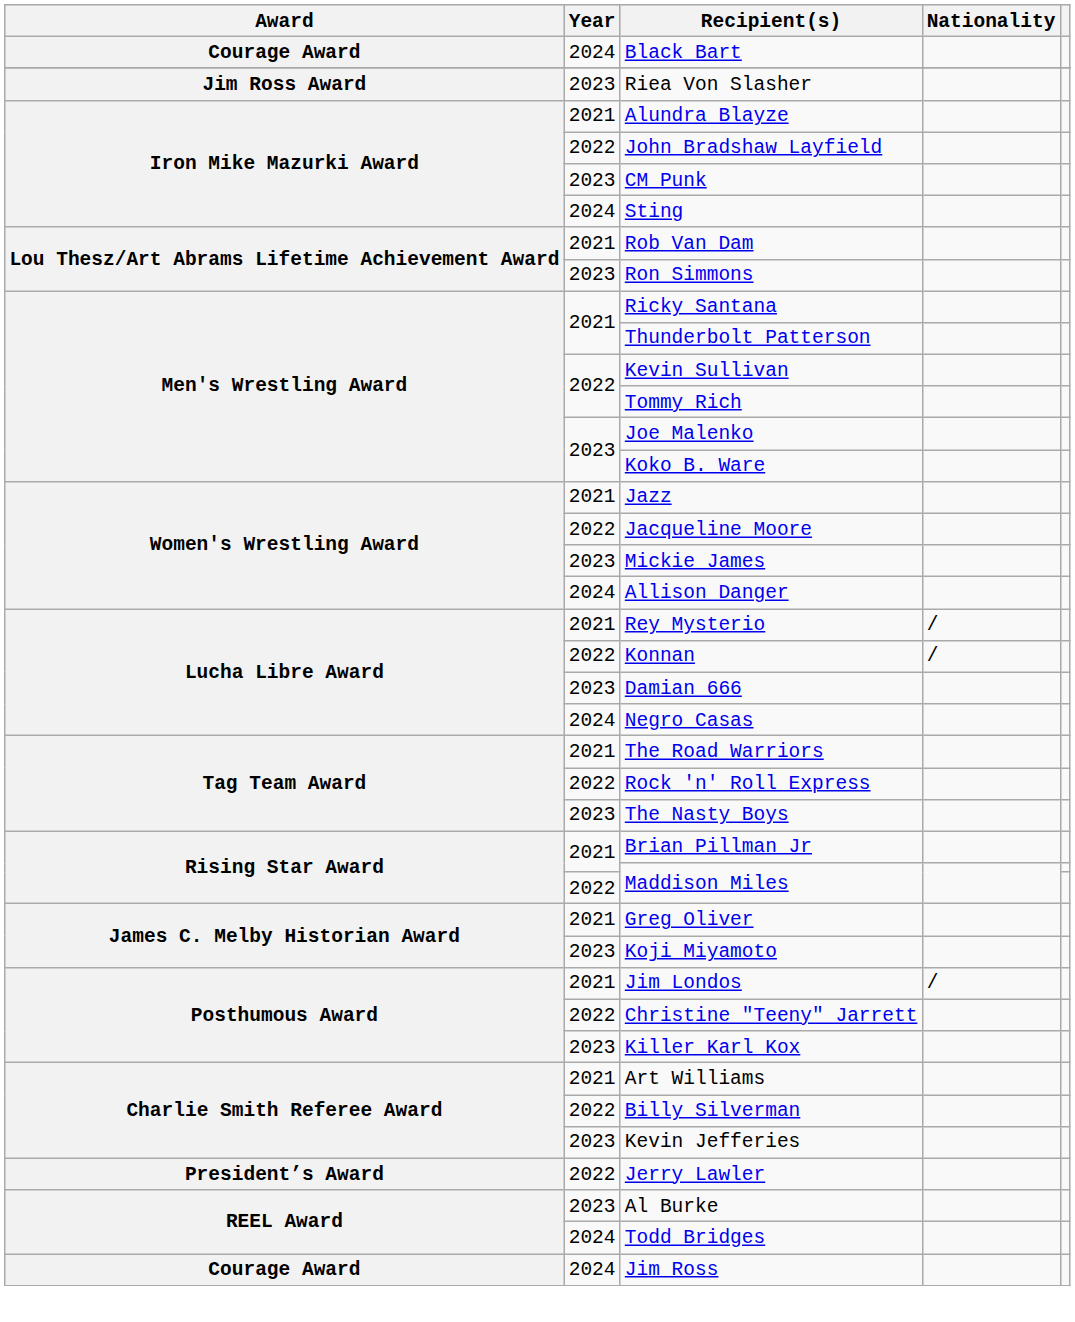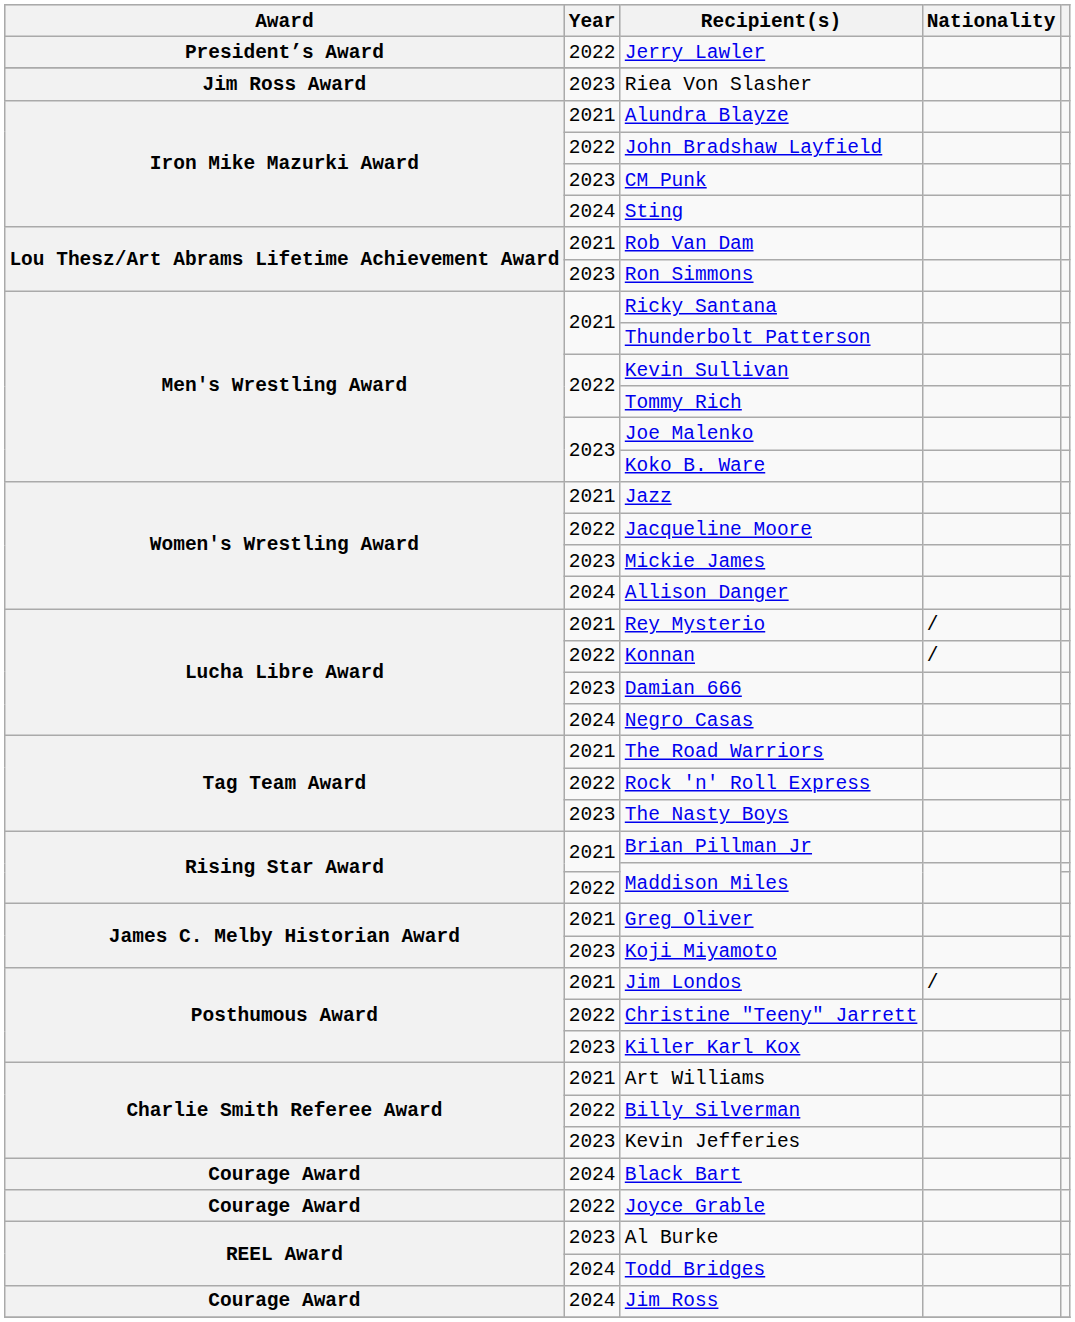rows swapped: Black Bart <-> Jerry Lawler
+ row: Courage Award | 2022 | Joyce Grable
